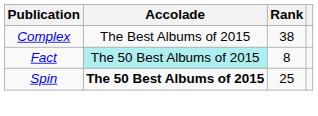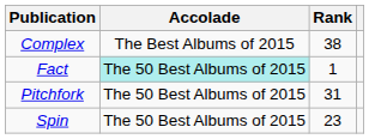Fact | Rank: 8 -> 1
+ row: Pitchfork | The 50 Best Albums of 2015 | 31
Spin | Accolade: bold -> normal
Spin | Rank: 25 -> 23
